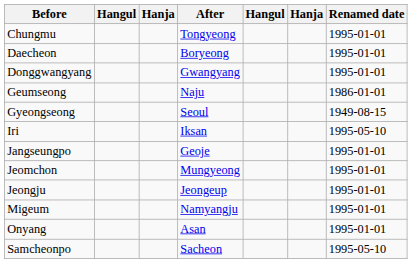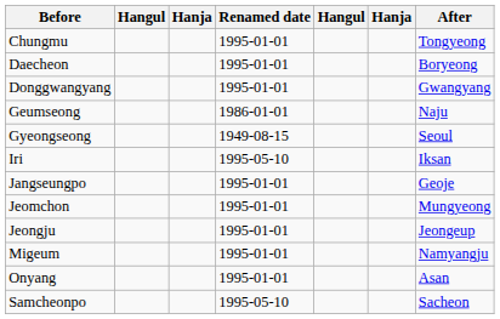columns swapped: After <-> Renamed date
